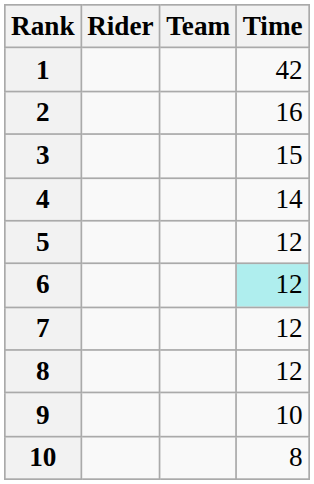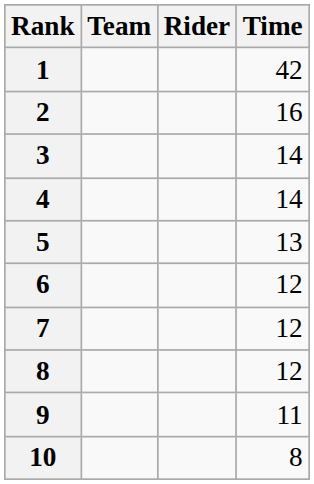columns swapped: Rider <-> Team
3 | Time: 15 -> 14
5 | Time: 12 -> 13
6 | Time: paleturquoise background -> no background
9 | Time: 10 -> 11
